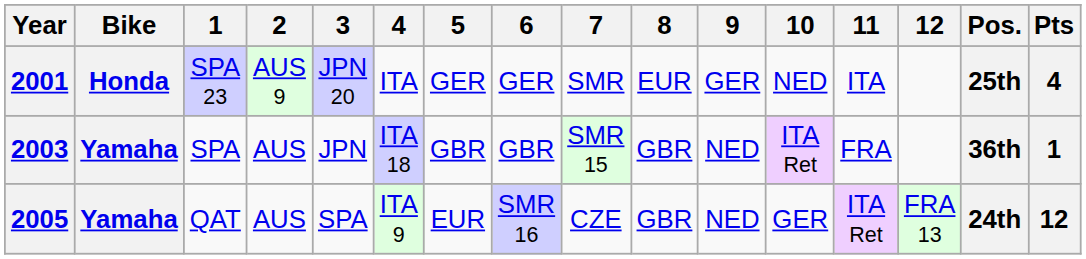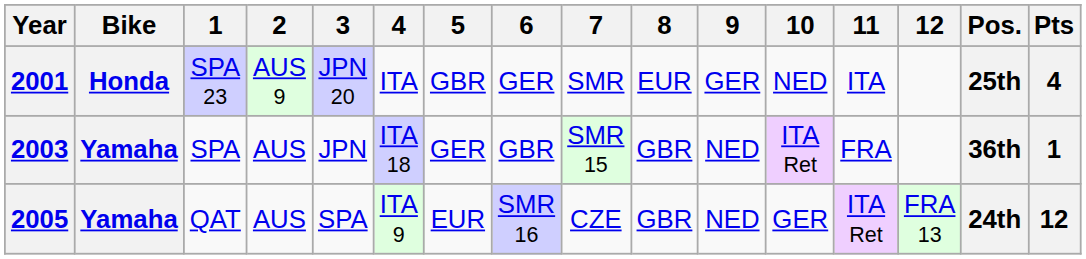2001 | 5: GER -> GBR
2003 | 5: GBR -> GER
